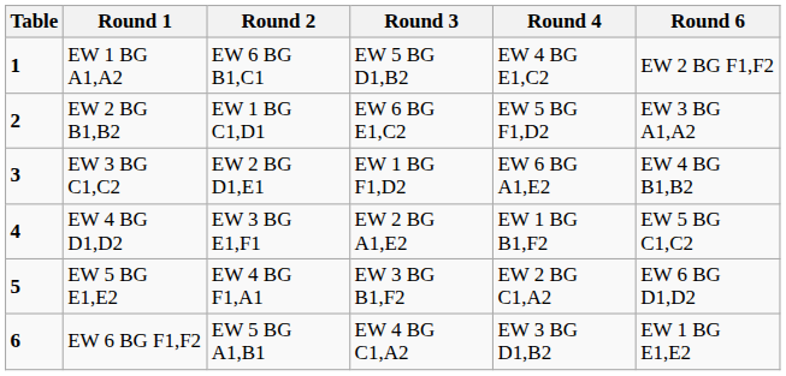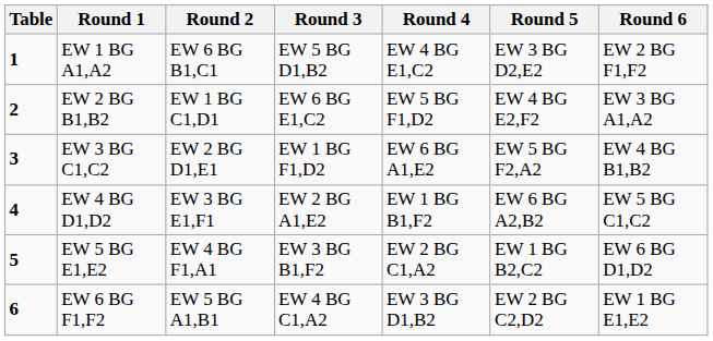+ column: Round 5 | EW 3 BG D2,E2 | EW 4 BG E2,F2 | EW 5 BG F2,A2 | EW 6 BG A2,B2 | EW 1 BG B2,C2 | EW 2 BG C2,D2
